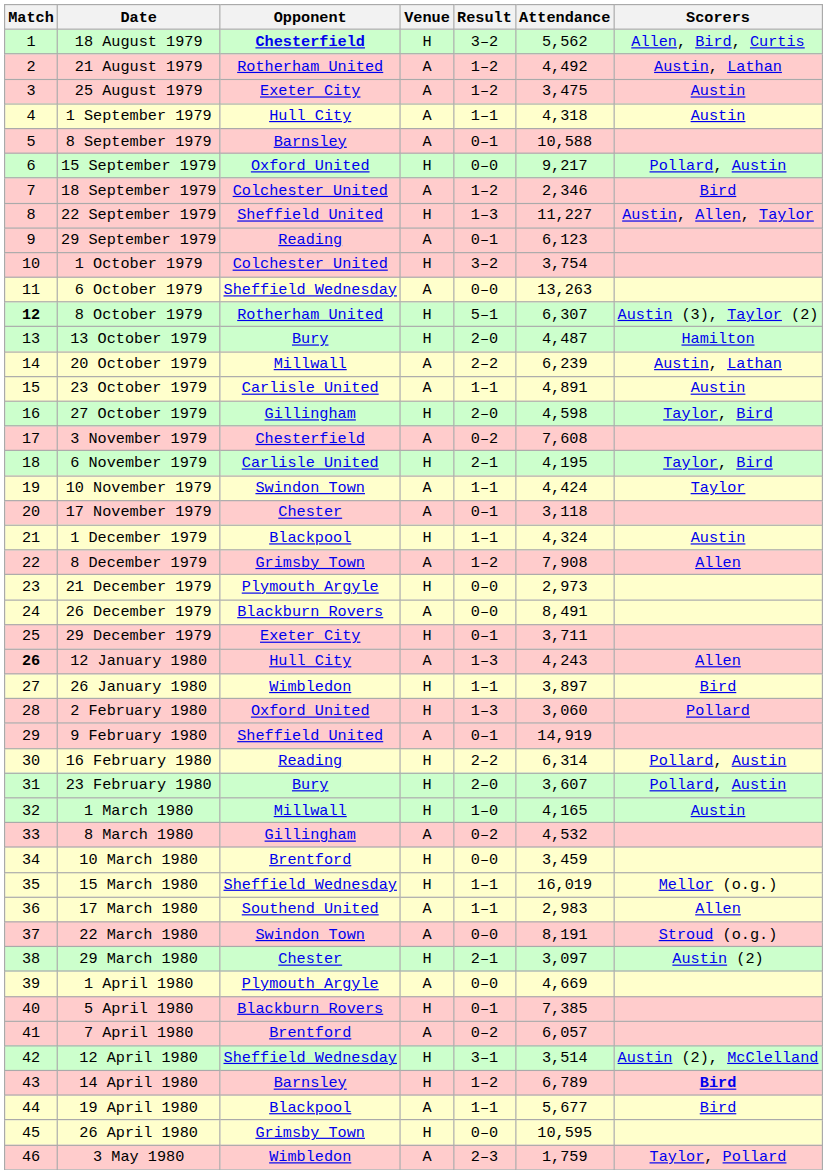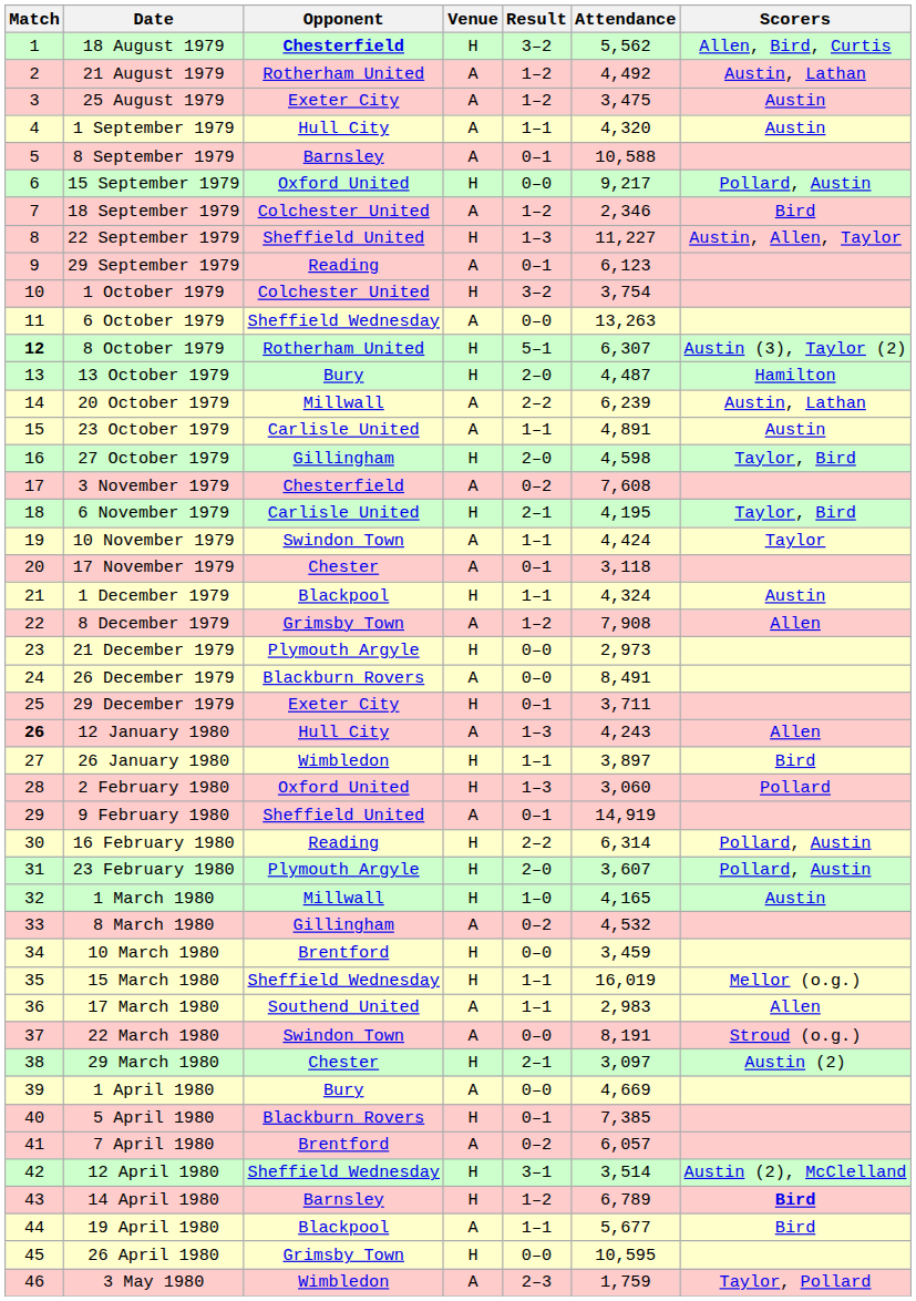1 September 1979 | Attendance: 4,318 -> 4,320
23 February 1980 | Opponent: Bury -> Plymouth Argyle
1 April 1980 | Opponent: Plymouth Argyle -> Bury
